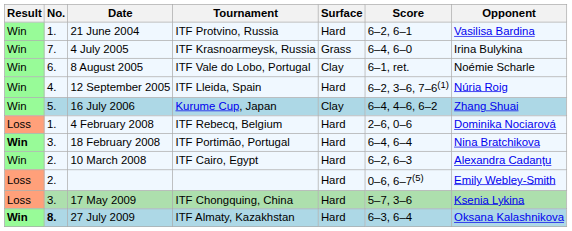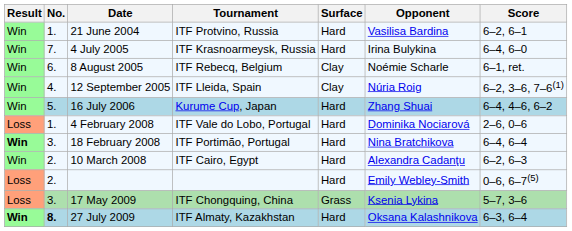columns swapped: Opponent <-> Score
4 July 2005 | Surface: Grass -> Hard
8 August 2005 | Tournament: ITF Vale do Lobo, Portugal -> ITF Rebecq, Belgium
12 September 2005 | Surface: Hard -> Clay
16 July 2006 | Surface: Clay -> Hard
4 February 2008 | Tournament: ITF Rebecq, Belgium -> ITF Vale do Lobo, Portugal
17 May 2009 | Surface: Hard -> Grass
